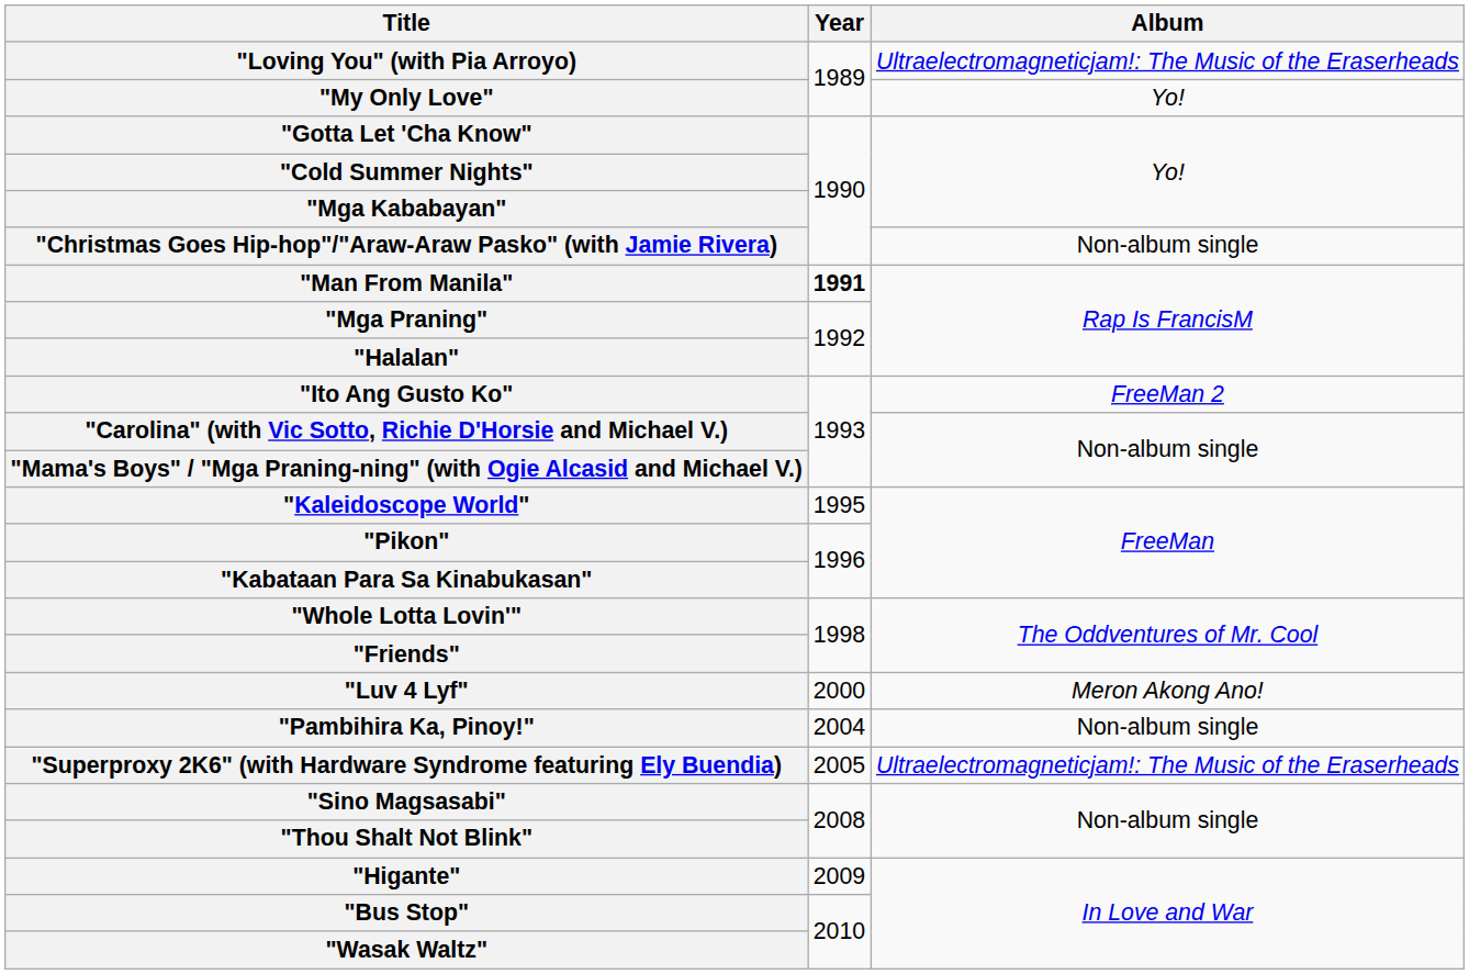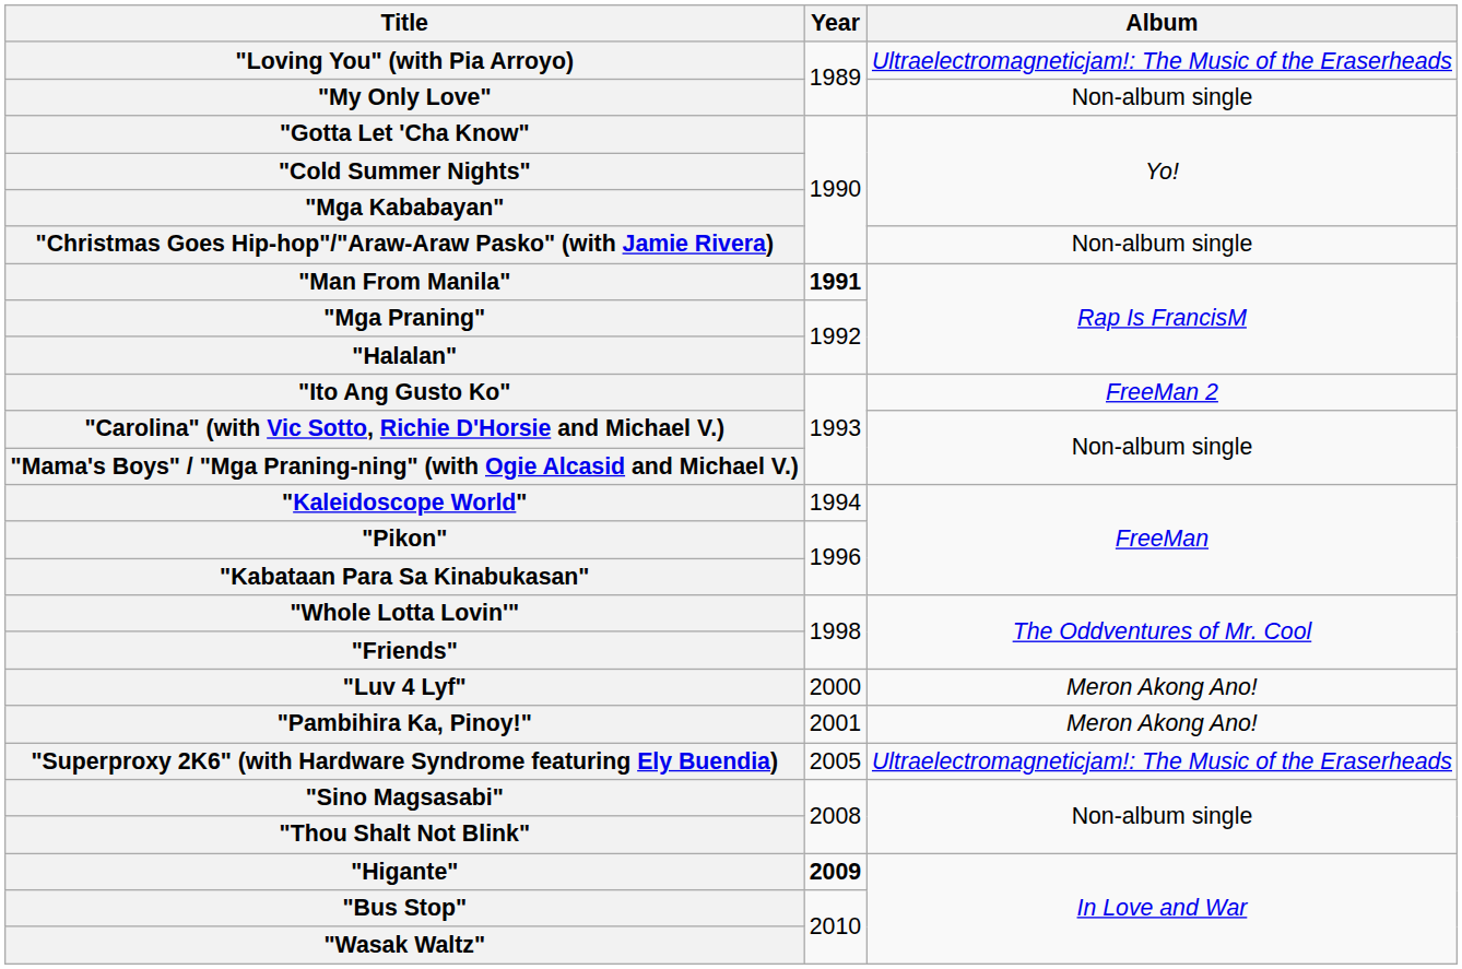"My Only Love" | Album: Yo! -> Non-album single
"Kaleidoscope World" | Year: 1995 -> 1994
"Pambihira Ka, Pinoy!" | Year: 2004 -> 2001
"Pambihira Ka, Pinoy!" | Album: Non-album single -> Meron Akong Ano!
"Higante" | Year: normal -> bold
